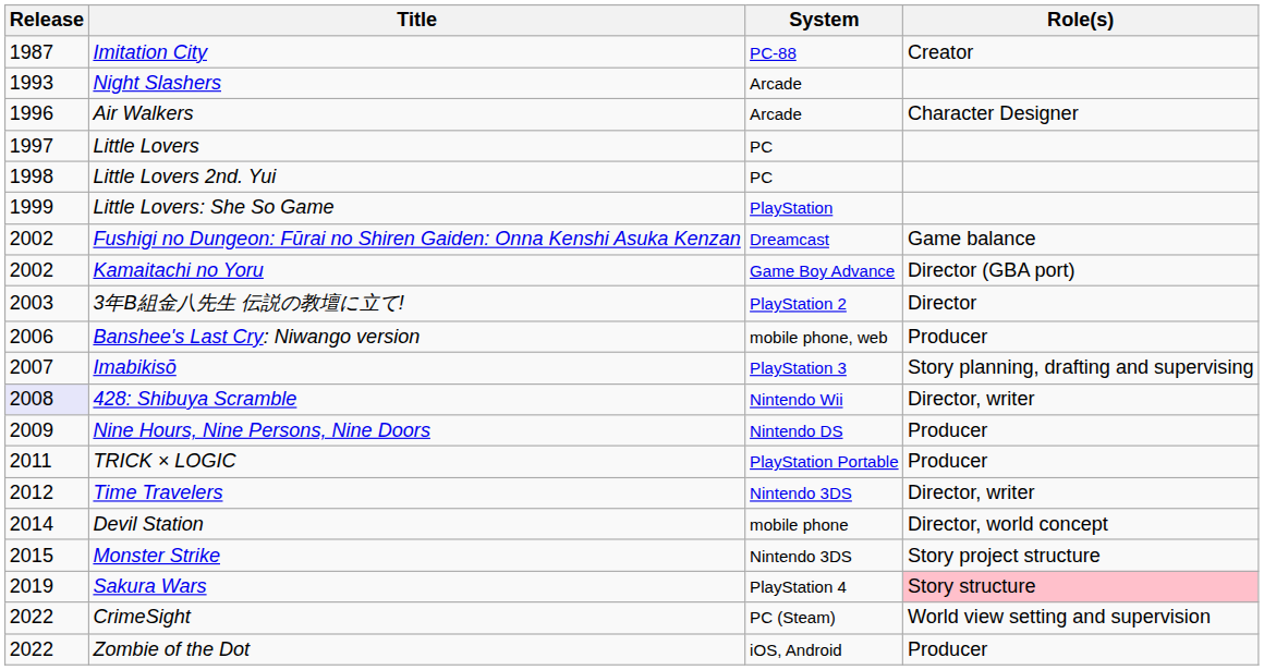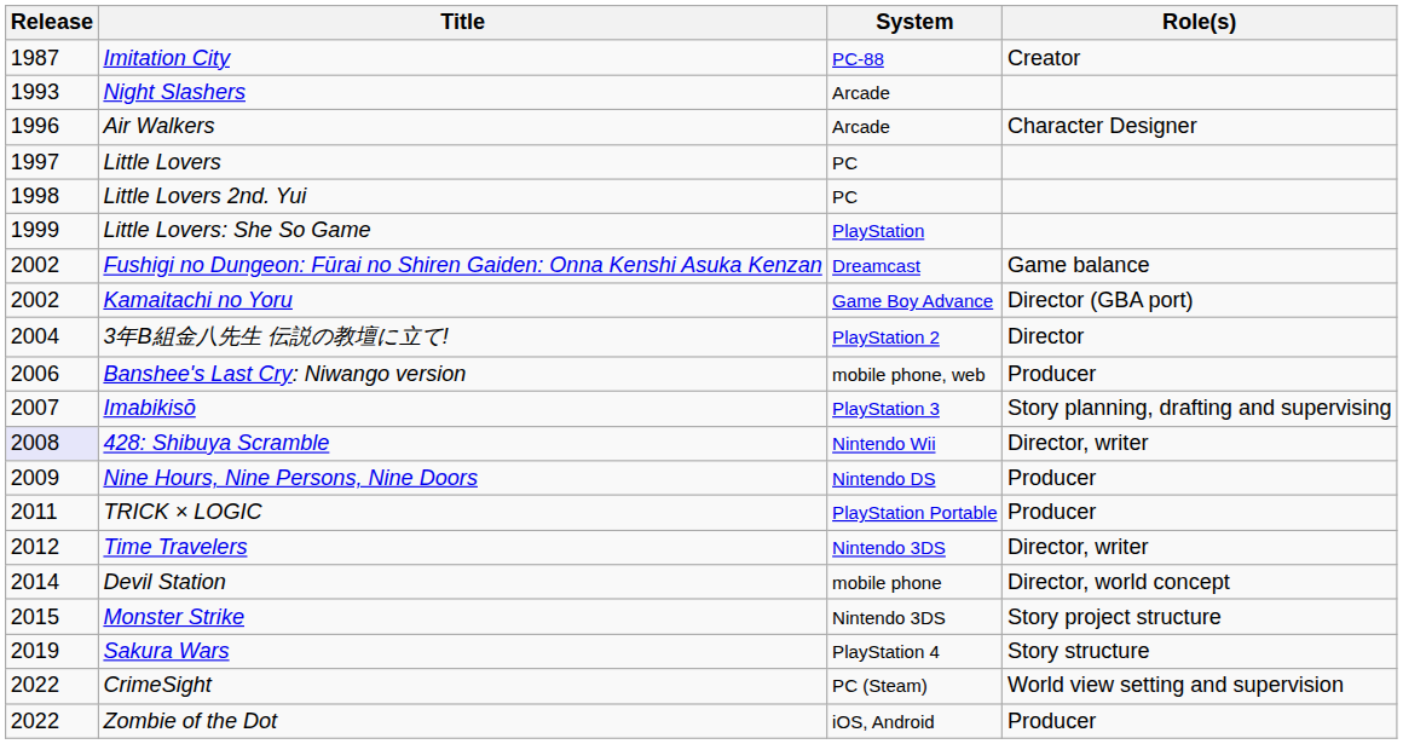3年B組金八先生 伝説の教壇に立て! | Release: 2003 -> 2004
Sakura Wars | Role(s): pink background -> no background
